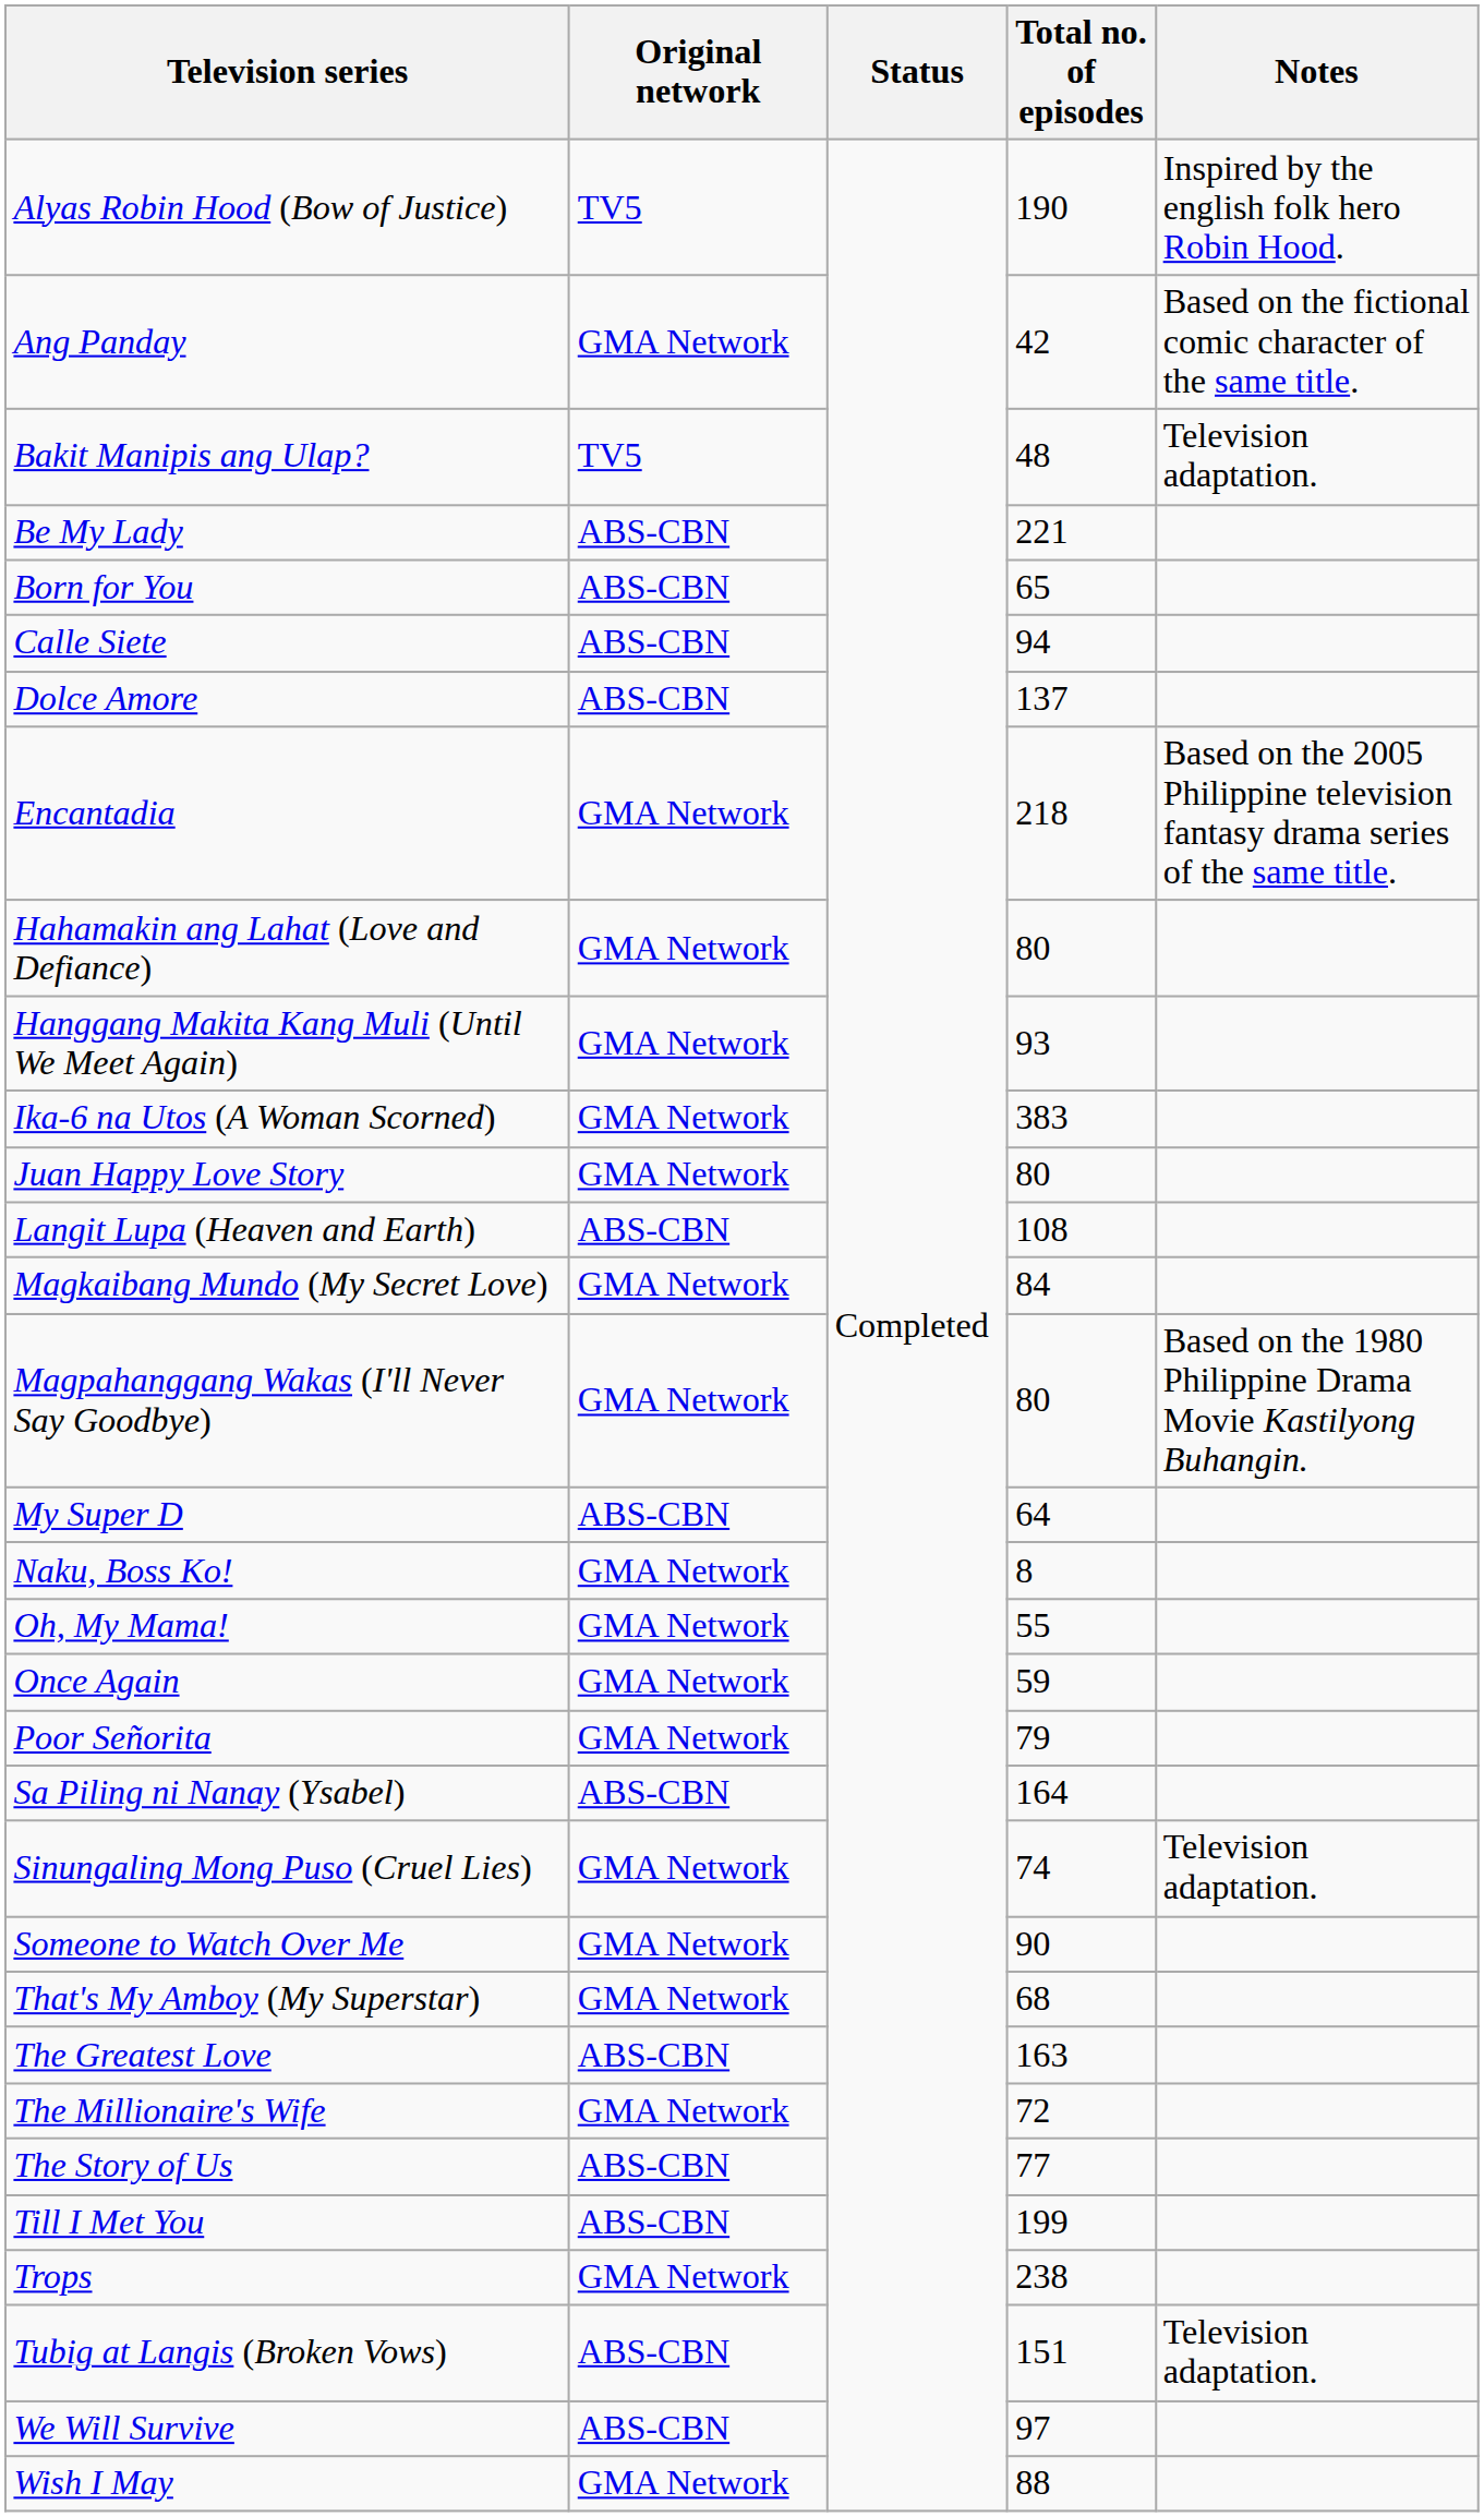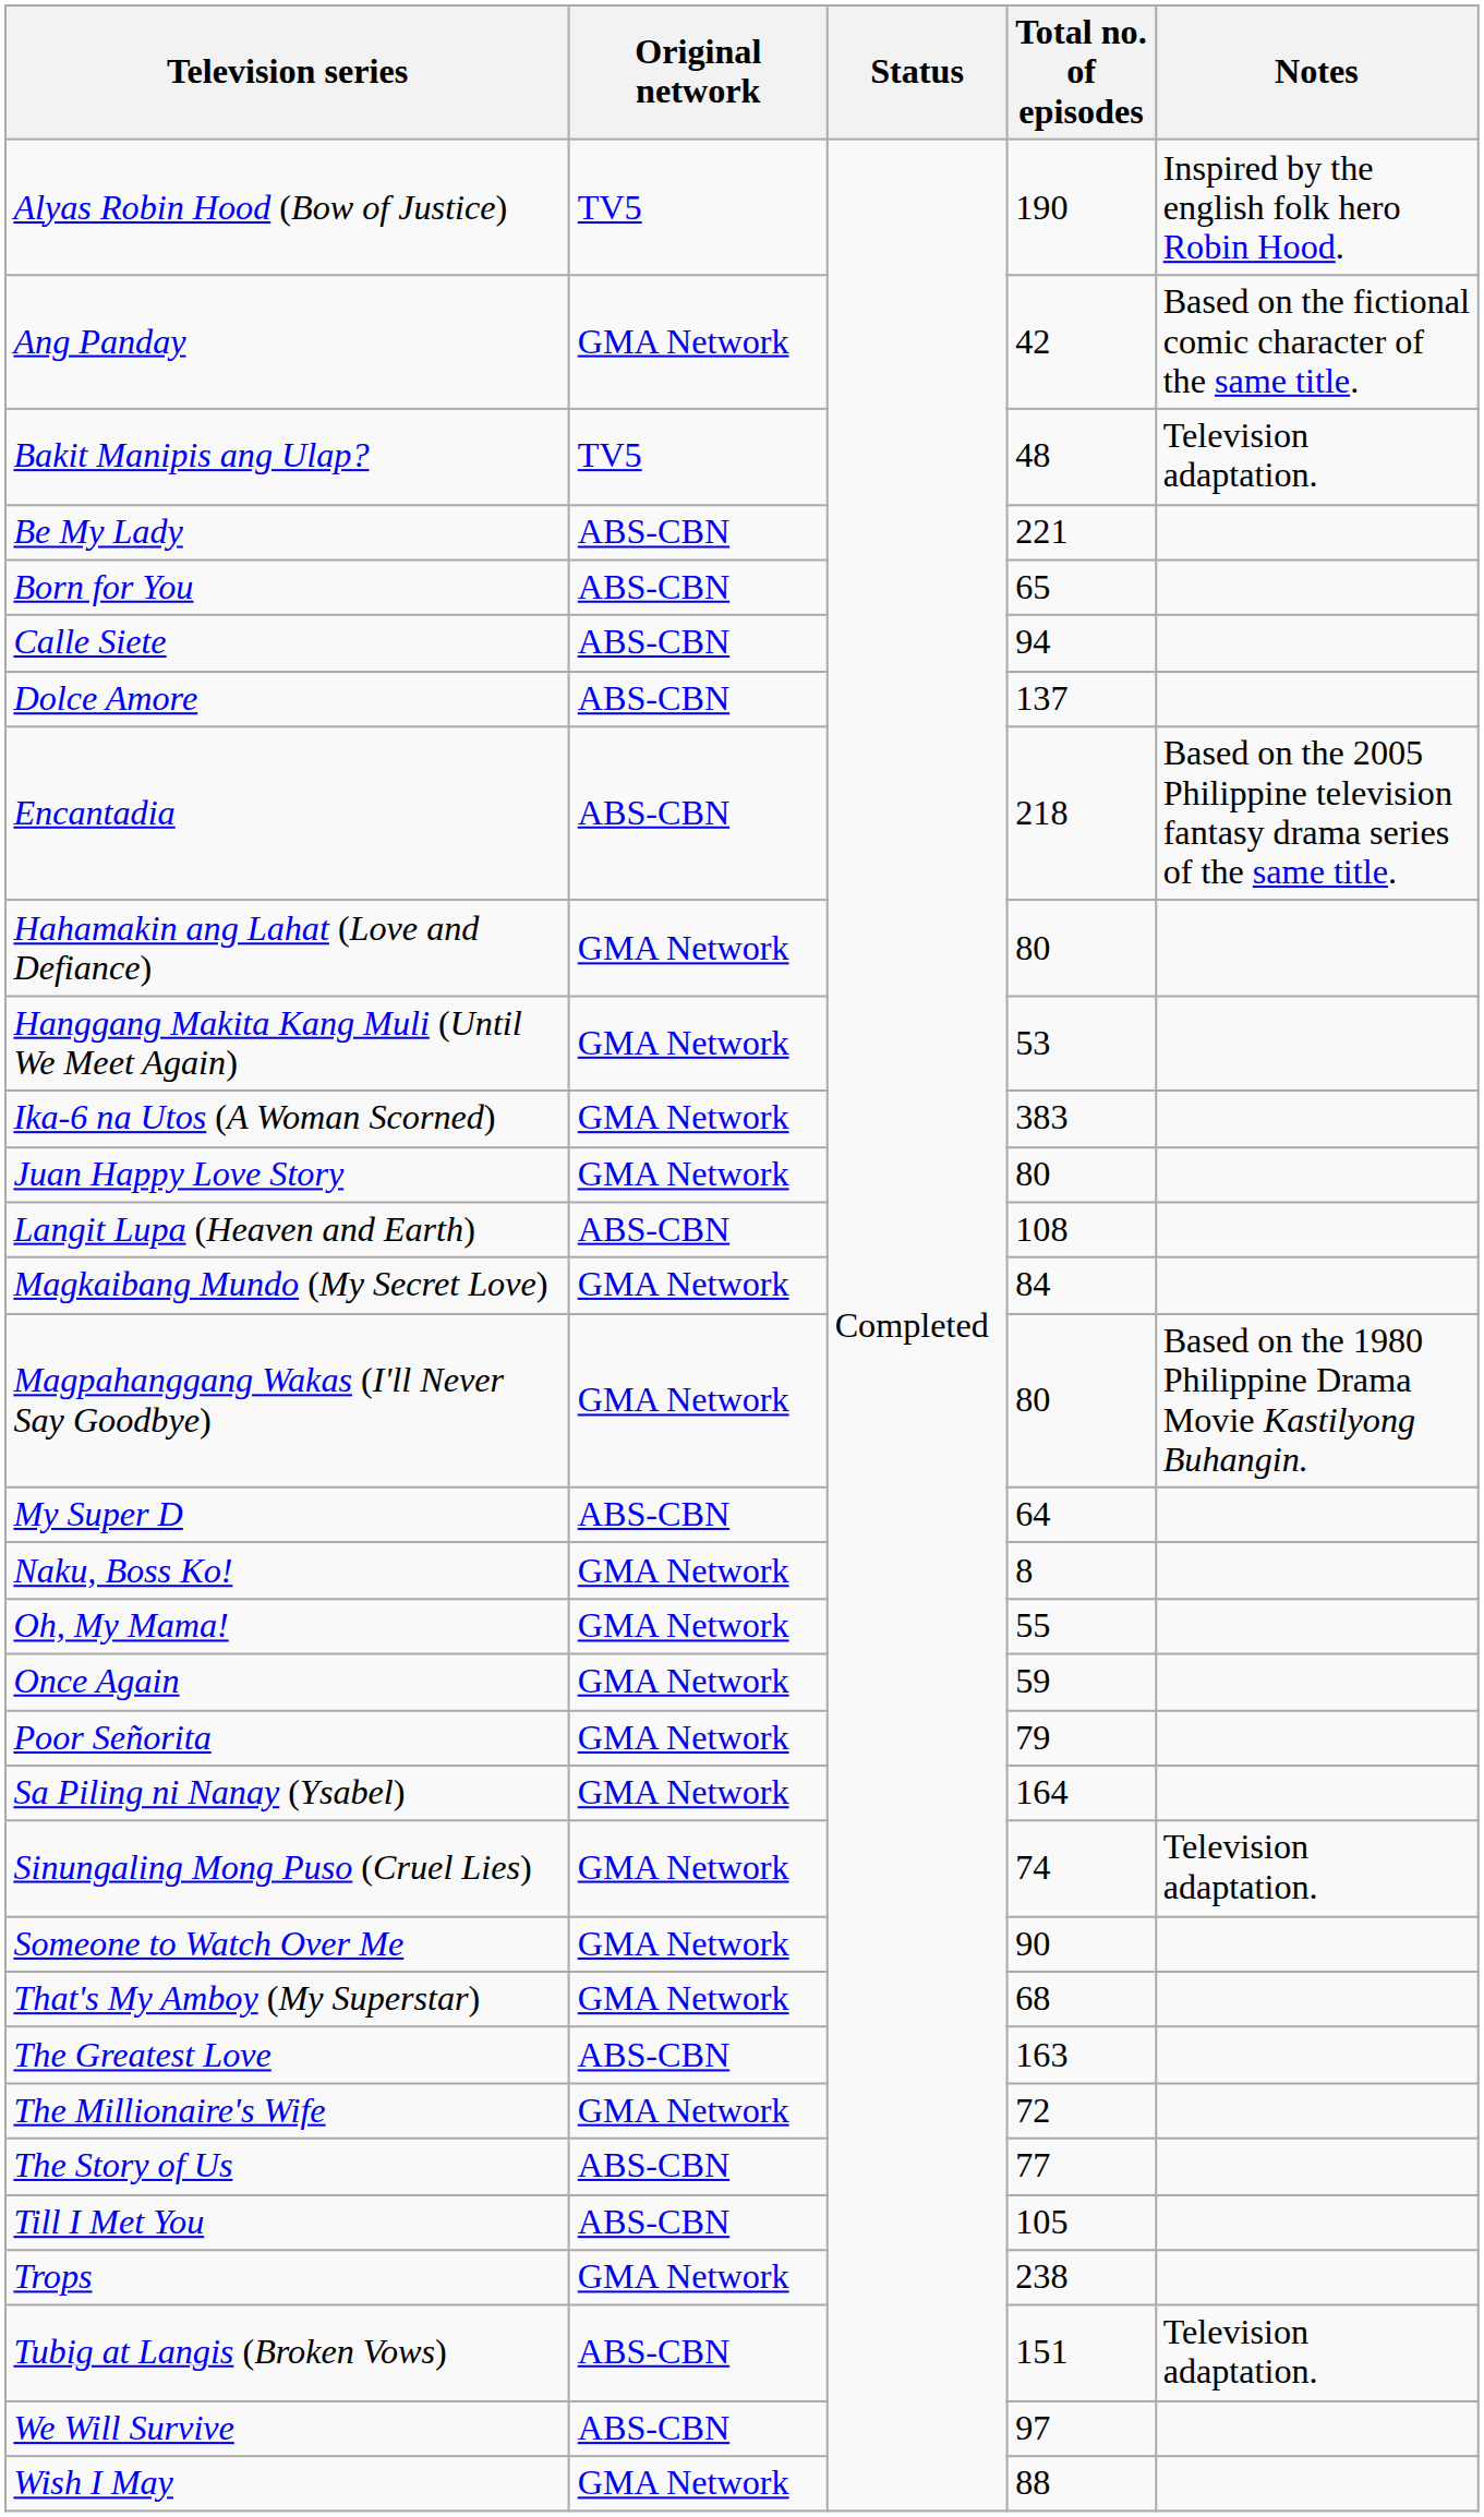Encantadia | Original network: GMA Network -> ABS-CBN
Hanggang Makita Kang Muli (Until We Meet Again) | Total no. of episodes: 93 -> 53
Sa Piling ni Nanay (Ysabel) | Original network: ABS-CBN -> GMA Network
Till I Met You | Total no. of episodes: 199 -> 105
